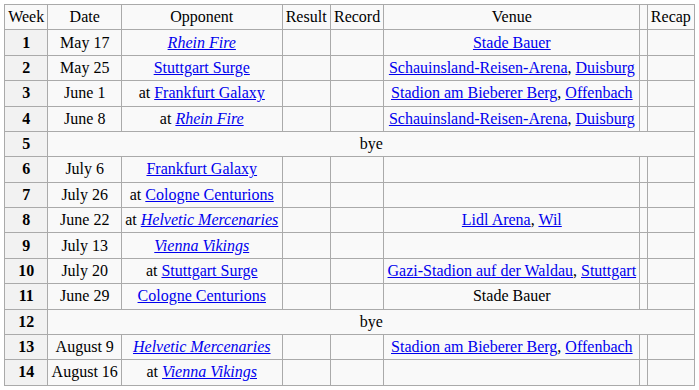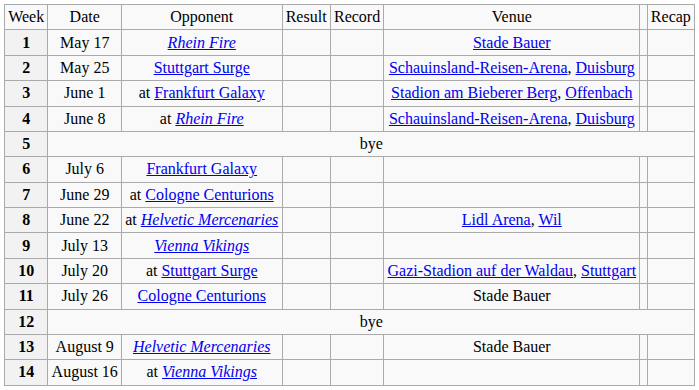7 | column 2: July 26 -> June 29
11 | column 2: June 29 -> July 26
13 | column 6: Stadion am Bieberer Berg, Offenbach -> Stade Bauer
